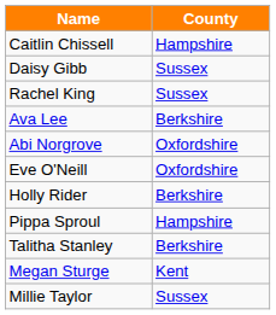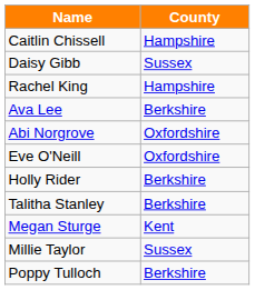Rachel King | County: Sussex -> Hampshire
- row: Pippa Sproul | Hampshire
+ row: Poppy Tulloch | Berkshire
